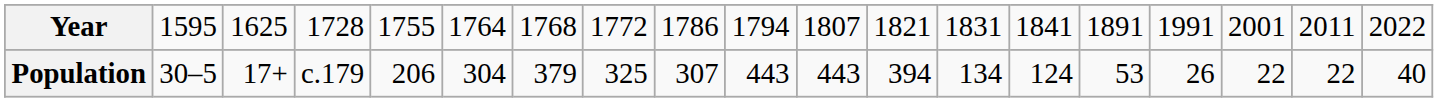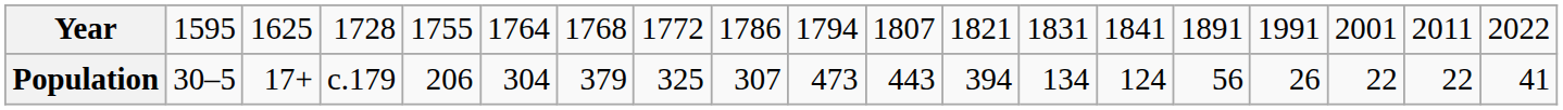Population | column 10: 443 -> 473
Population | column 15: 53 -> 56
Population | column 19: 40 -> 41
